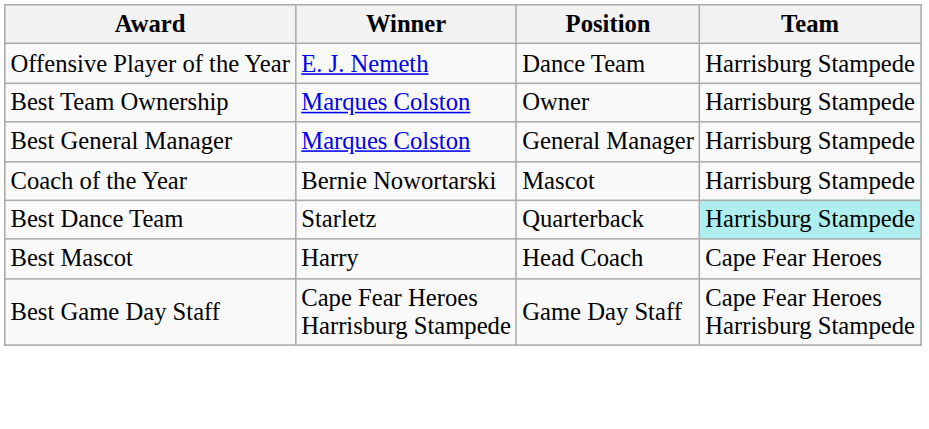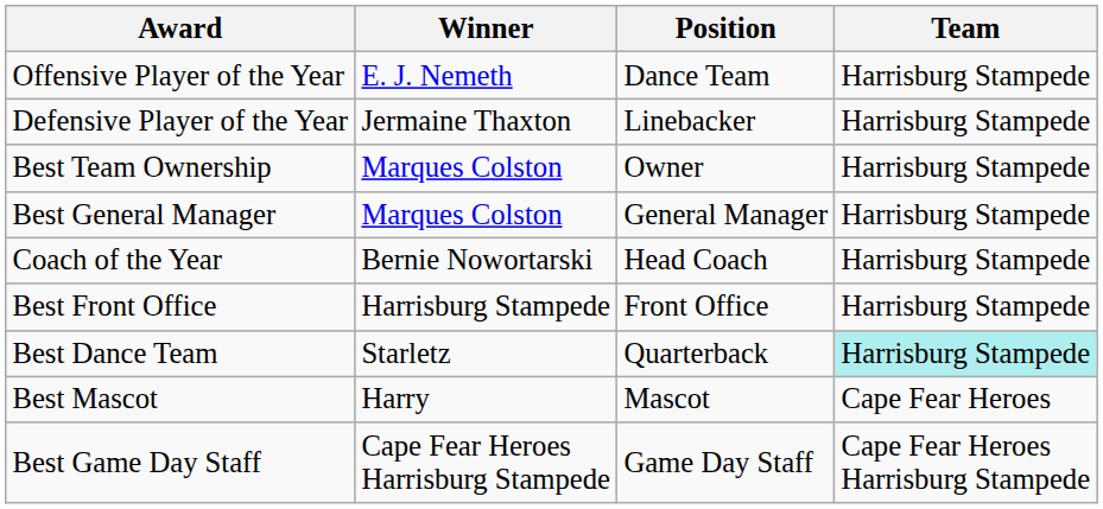+ row: Defensive Player of the Year | Jermaine Thaxton | Linebacker | Harrisburg Stampede
Coach of the Year | Position: Mascot -> Head Coach
+ row: Best Front Office | Harrisburg Stampede | Front Office | Harrisburg Stampede
Best Mascot | Position: Head Coach -> Mascot
